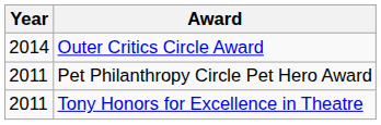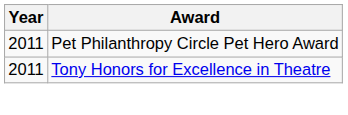- row: 2014 | Outer Critics Circle Award
